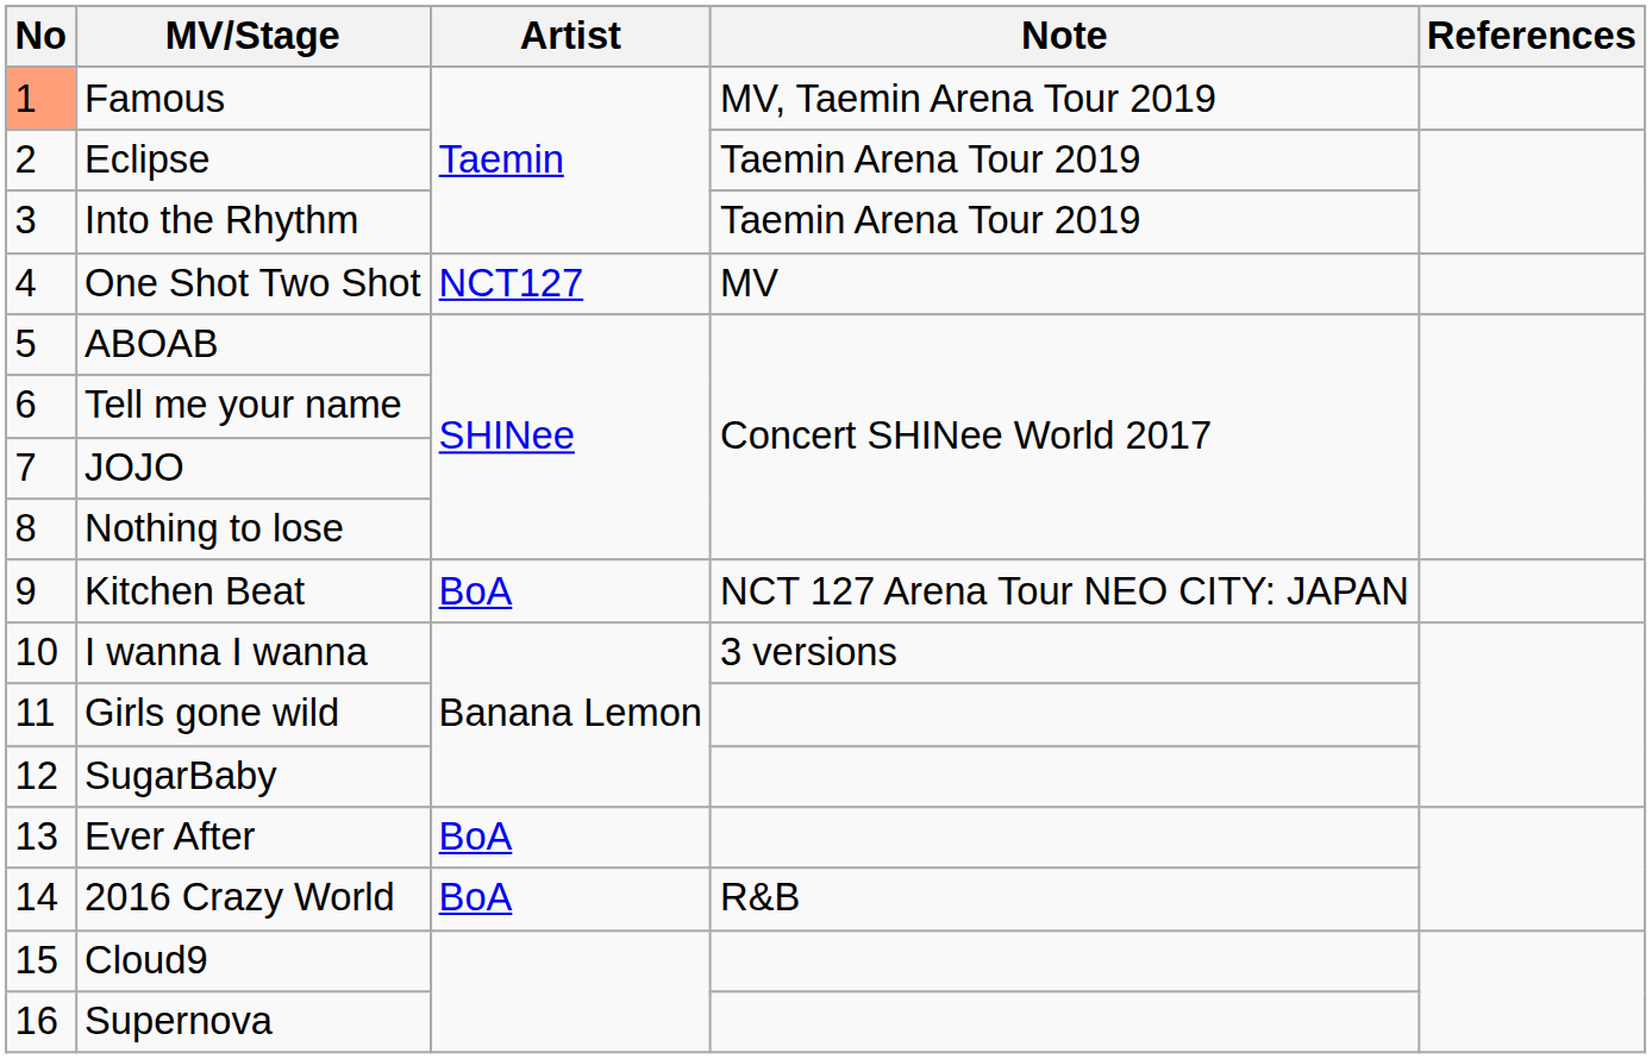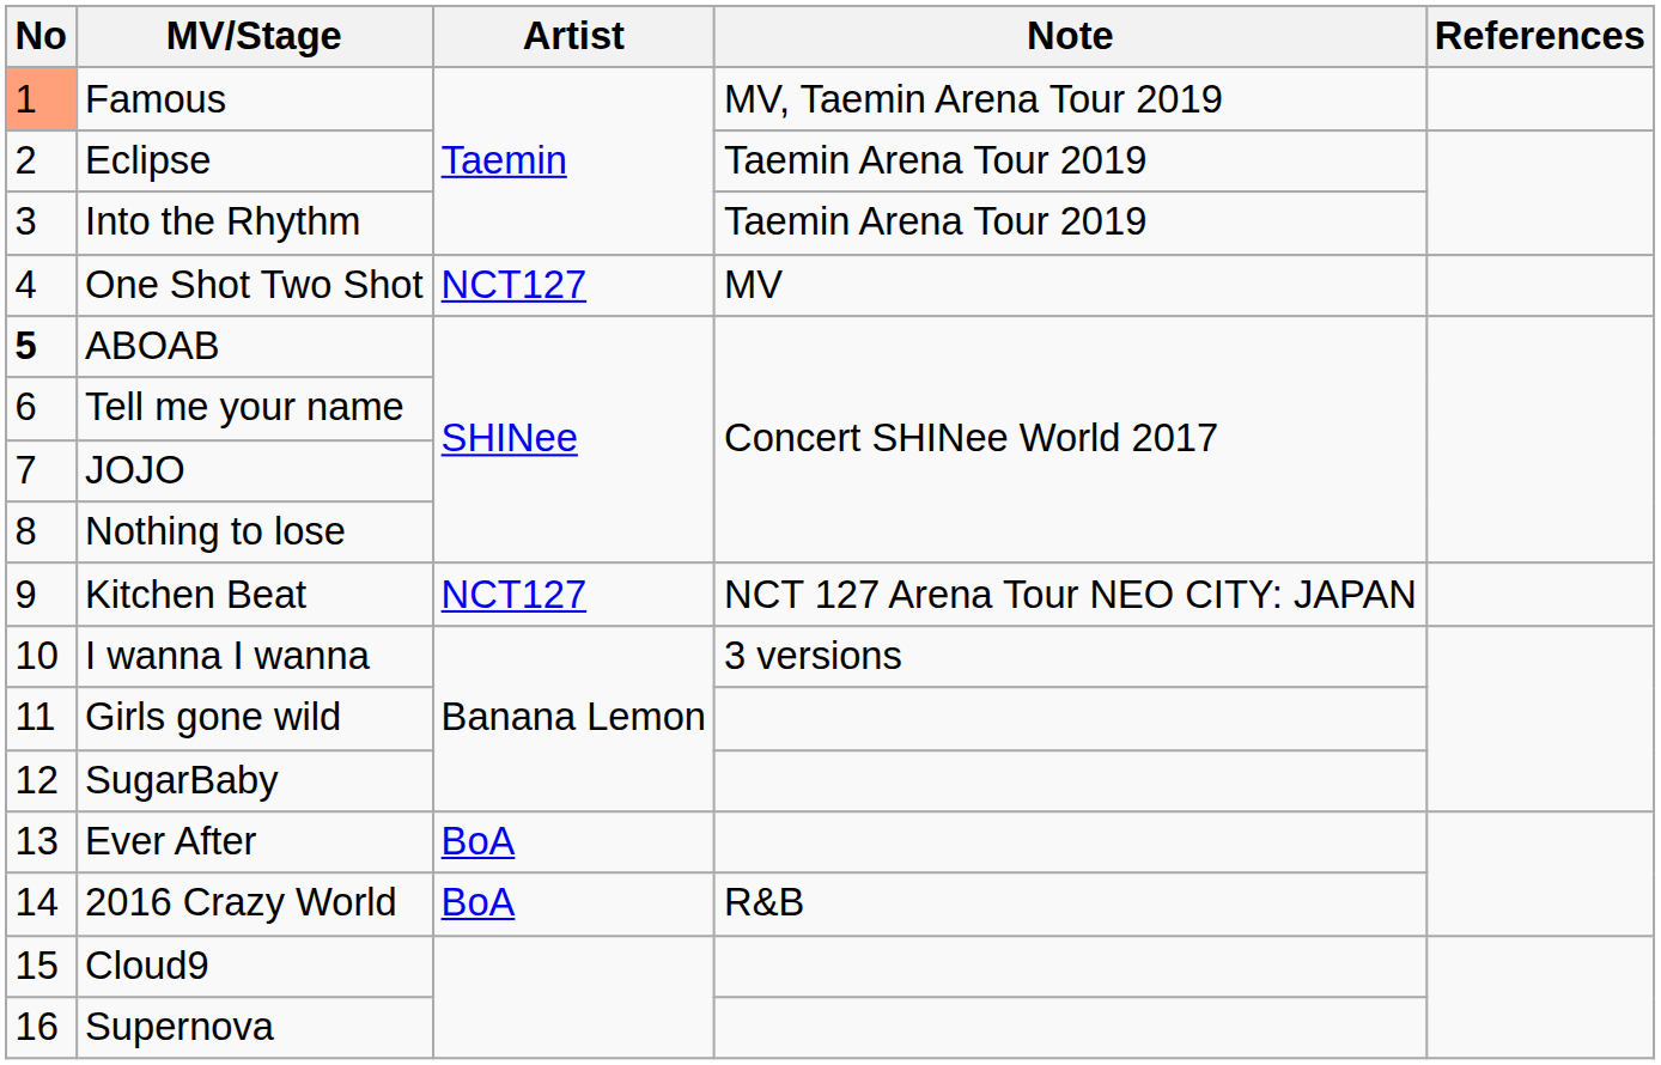ABOAB | No: normal -> bold
Kitchen Beat | Artist: BoA -> NCT127
